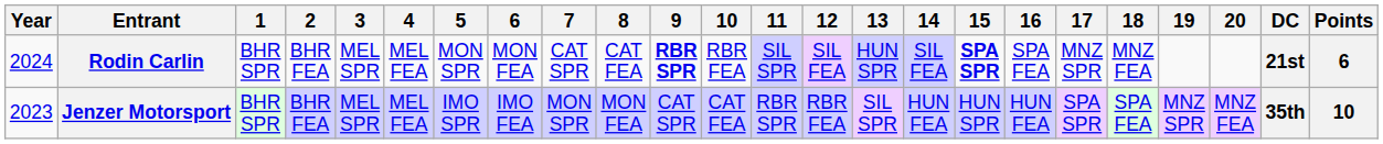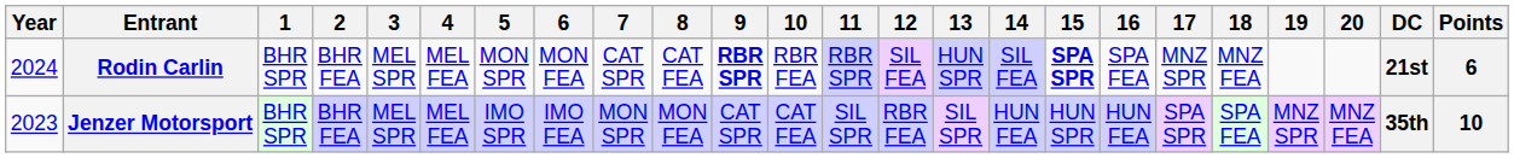Rodin Carlin | 11: SIL SPR -> RBR SPR
Jenzer Motorsport | 11: RBR SPR -> SIL SPR
